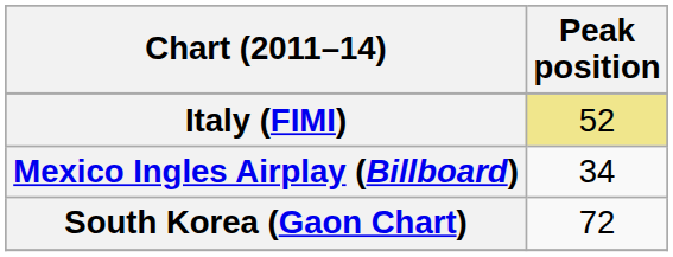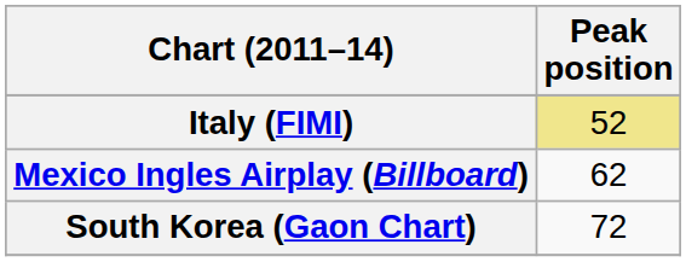Mexico Ingles Airplay (Billboard) | Peak position: 34 -> 62
